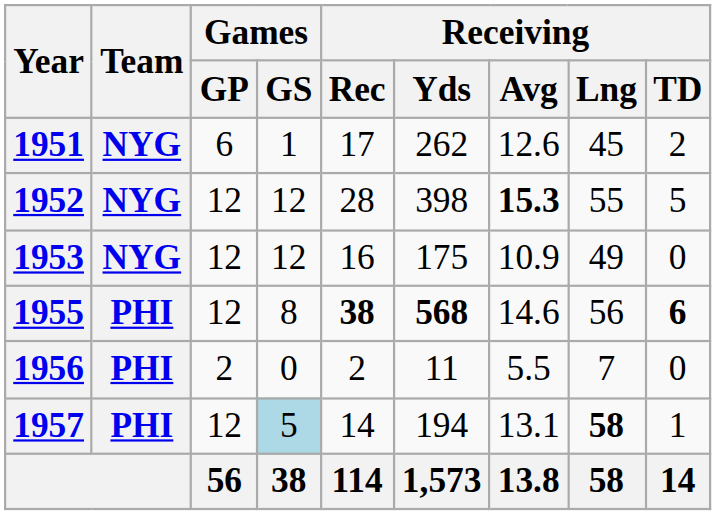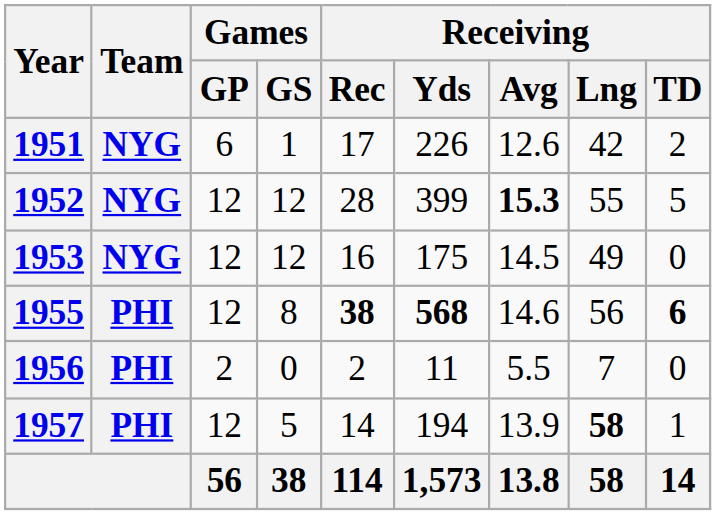1951 | Receiving / Yds: 262 -> 226
1951 | Receiving / Lng: 45 -> 42
1952 | Receiving / Yds: 398 -> 399
1953 | Receiving / Avg: 10.9 -> 14.5
1957 | Games / GS: lightblue background -> no background
1957 | Receiving / Avg: 13.1 -> 13.9
